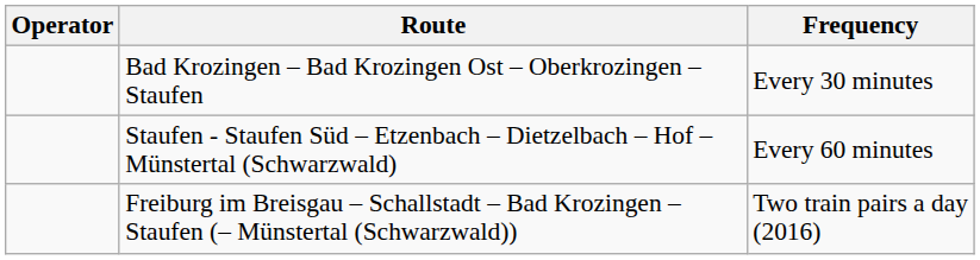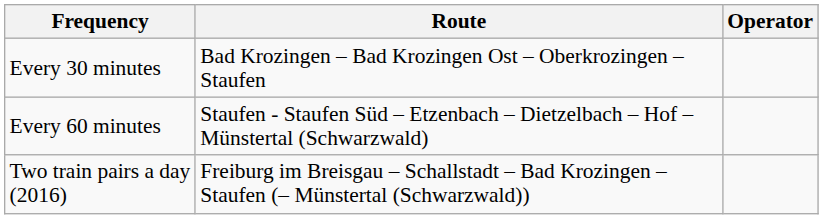columns swapped: Operator <-> Frequency
